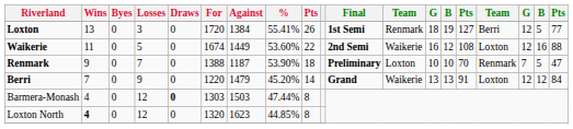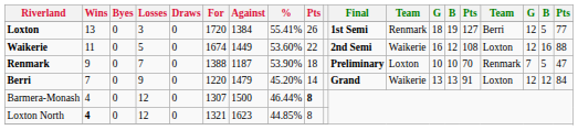Barmera-Monash | Draws: bold -> normal
Barmera-Monash | For: 1303 -> 1307
Barmera-Monash | Against: 1503 -> 1500
Barmera-Monash | %: 47.44% -> 46.44%
Barmera-Monash | column 9: normal -> bold
Loxton North | For: 1320 -> 1321
